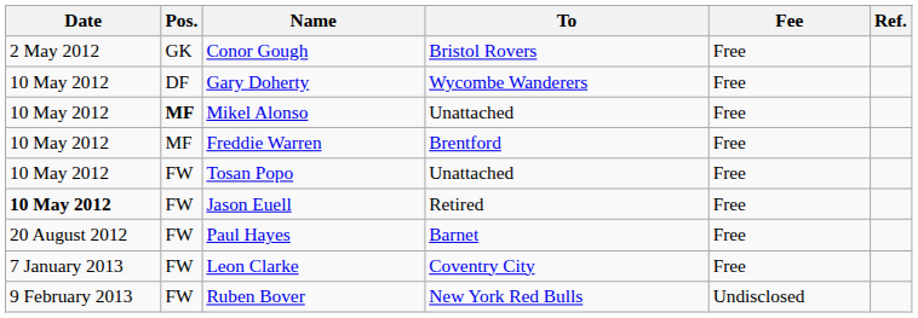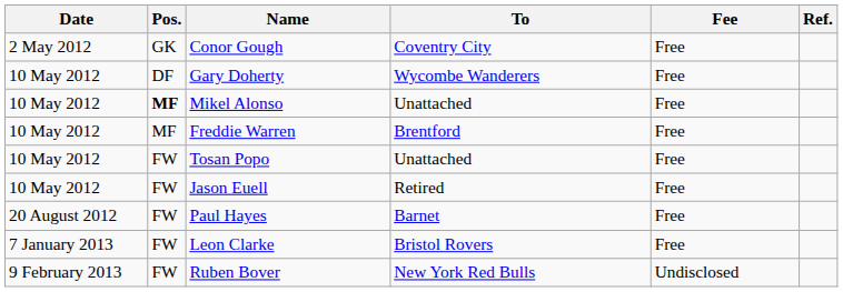Conor Gough | To: Bristol Rovers -> Coventry City
Jason Euell | Date: bold -> normal
Leon Clarke | To: Coventry City -> Bristol Rovers
